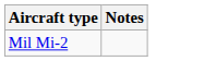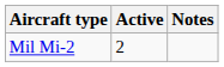+ column: Active | 2
